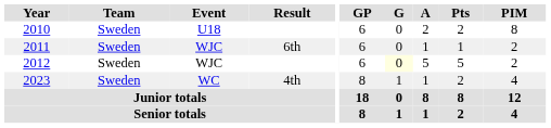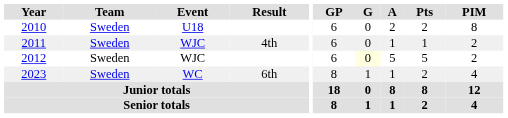2011 | Result: 6th -> 4th
2023 | Result: 4th -> 6th
